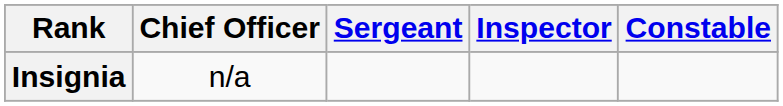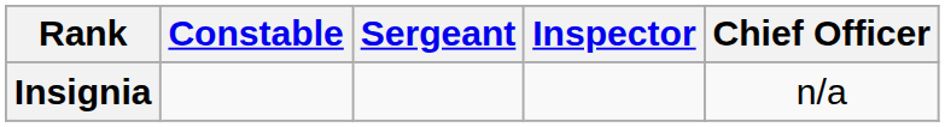columns swapped: Constable <-> Chief Officer
